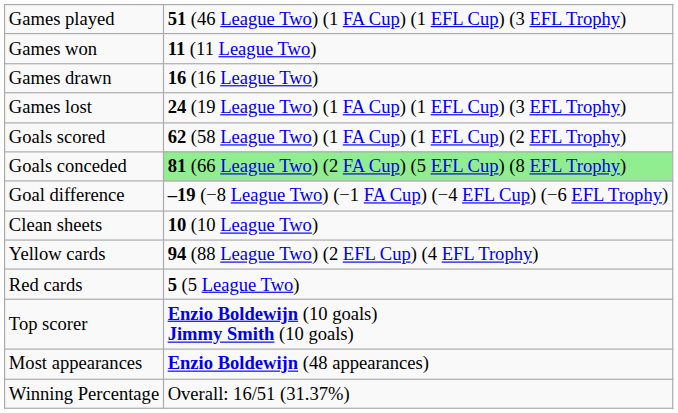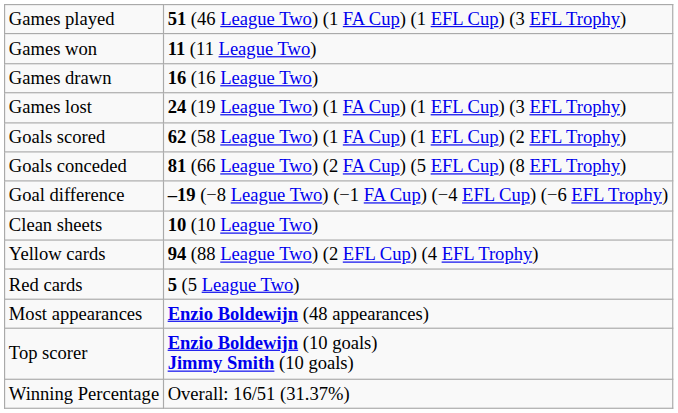Goals conceded | column 2: lightgreen background -> no background
rows swapped: Most appearances <-> Top scorer
